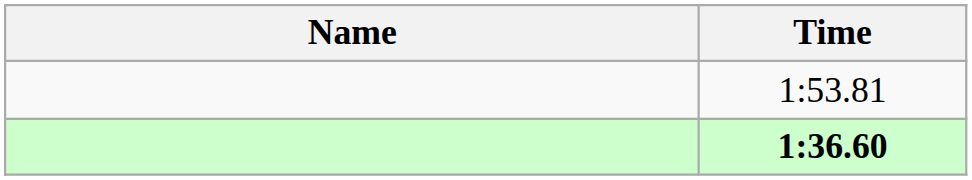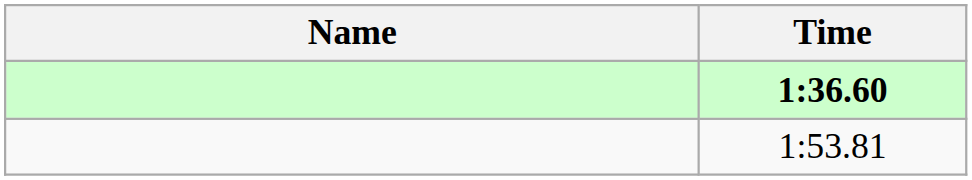rows swapped: 1:36.60 <-> 1:53.81
